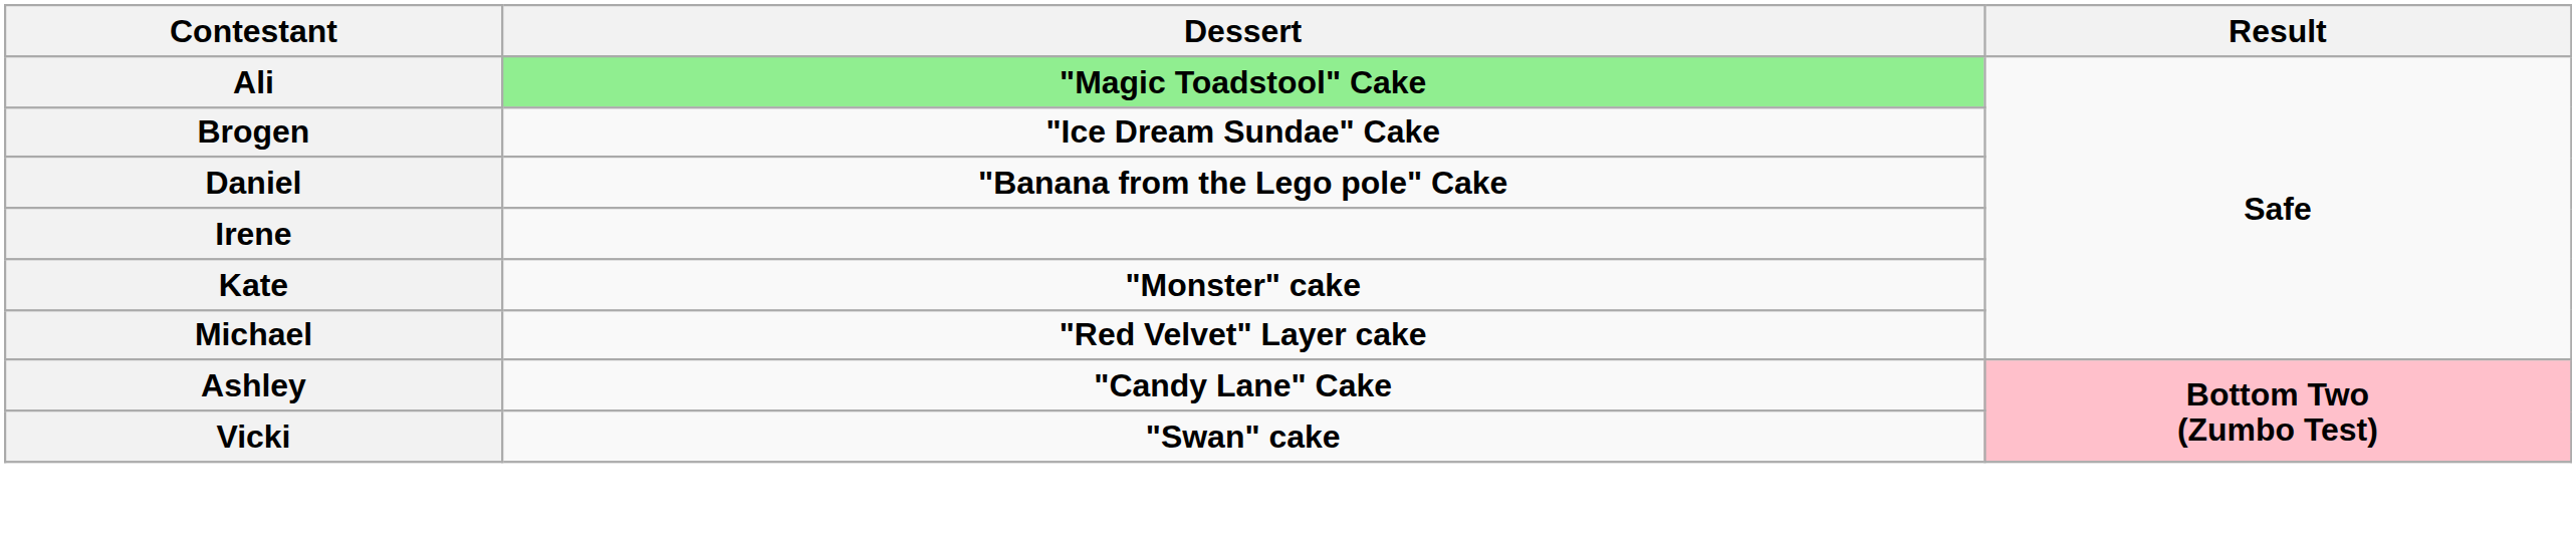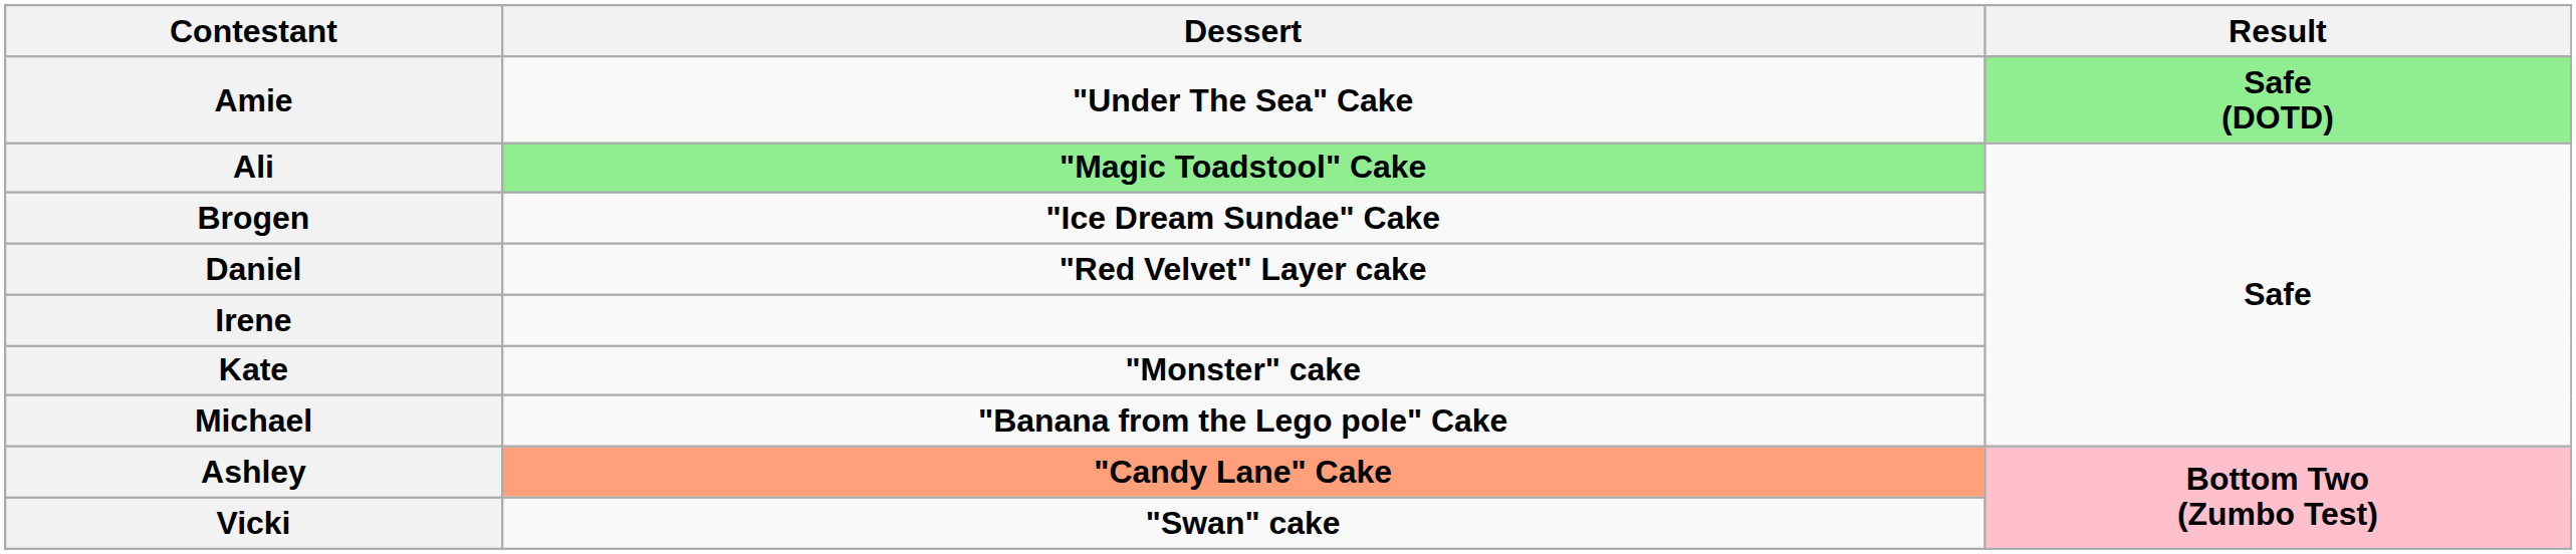+ row: Amie | "Under The Sea" Cake | Safe (DOTD)
Daniel | Dessert: "Banana from the Lego pole" Cake -> "Red Velvet" Layer cake
Michael | Dessert: "Red Velvet" Layer cake -> "Banana from the Lego pole" Cake
Ashley | Dessert: no background -> lightsalmon background
